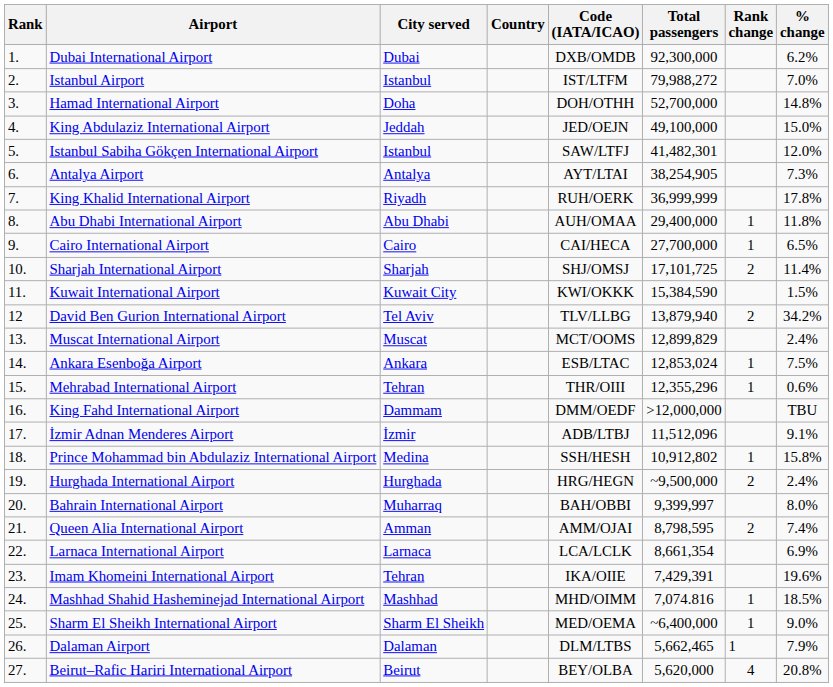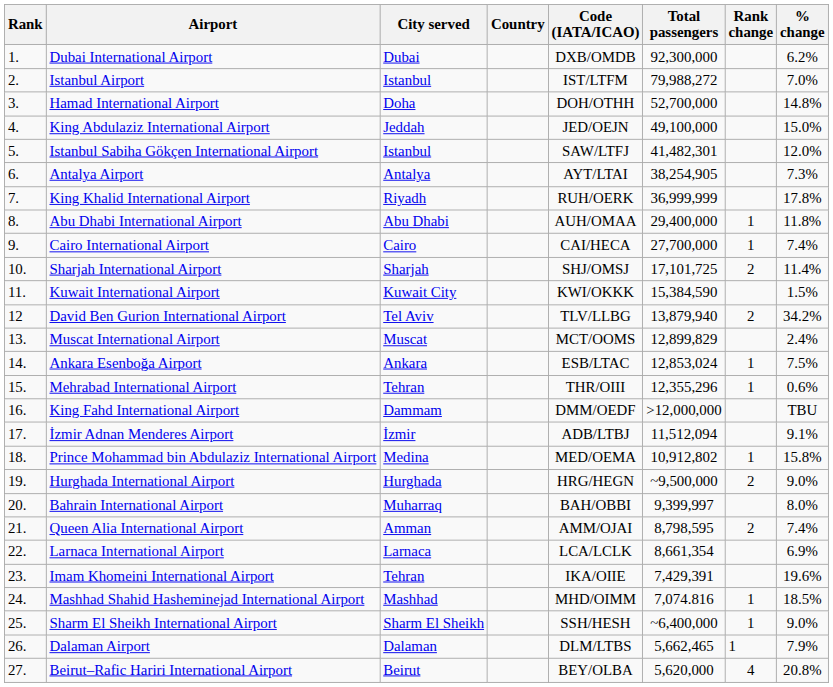Cairo International Airport | % change: 6.5% -> 7.4%
İzmir Adnan Menderes Airport | Total passengers: 11,512,096 -> 11,512,094
Prince Mohammad bin Abdulaziz International Airport | Code (IATA/ICAO): SSH/HESH -> MED/OEMA
Hurghada International Airport | % change: 2.4% -> 9.0%
Sharm El Sheikh International Airport | Code (IATA/ICAO): MED/OEMA -> SSH/HESH
